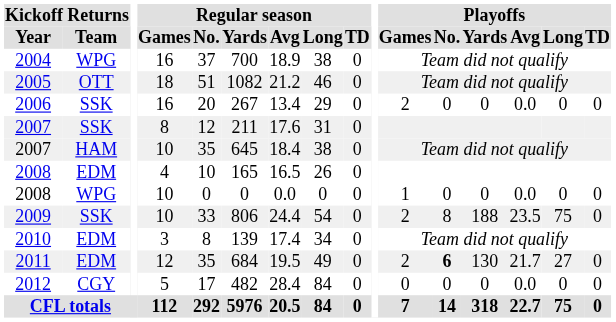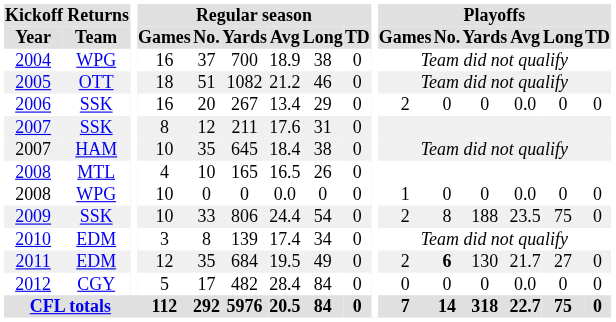2008 / 4 | Kickoff Returns / Team: EDM -> MTL
